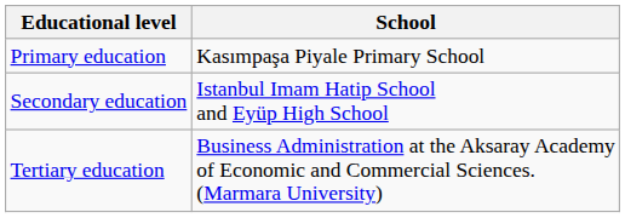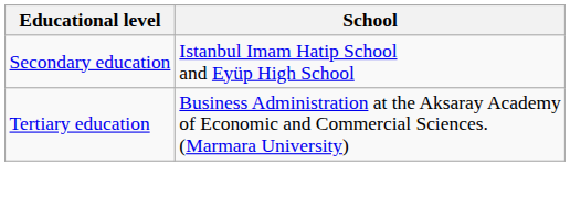- row: Primary education | Kasımpaşa Piyale Primary School
